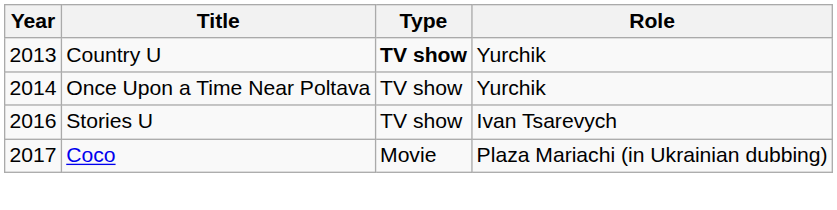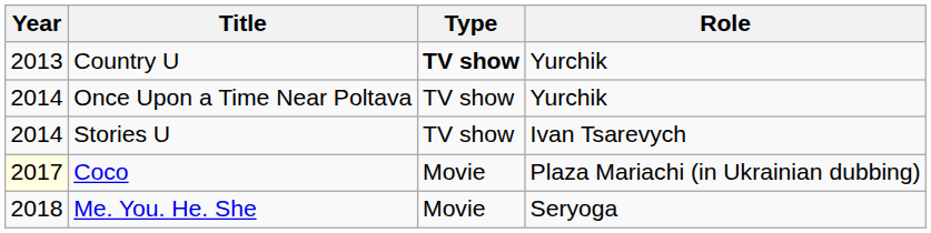Stories U | Year: 2016 -> 2014
Coco | Year: no background -> lightyellow background
+ row: 2018 | Me. You. He. She | Movie | Seryoga
